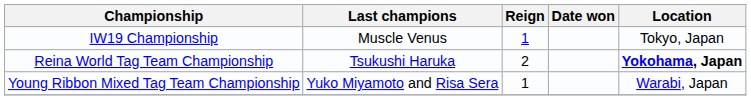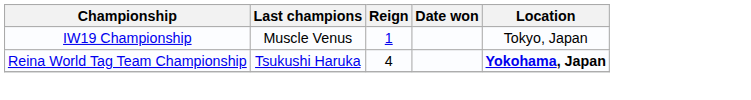Reina World Tag Team Championship | Reign: 2 -> 4
- row: Young Ribbon Mixed Tag Team Championship | Yuko Miyamoto and Risa Sera | 1 | Warabi, Japan
